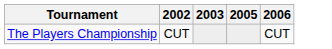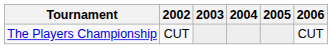+ column: 2004
